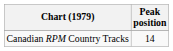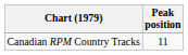Canadian RPM Country Tracks | Peak position: 14 -> 11
